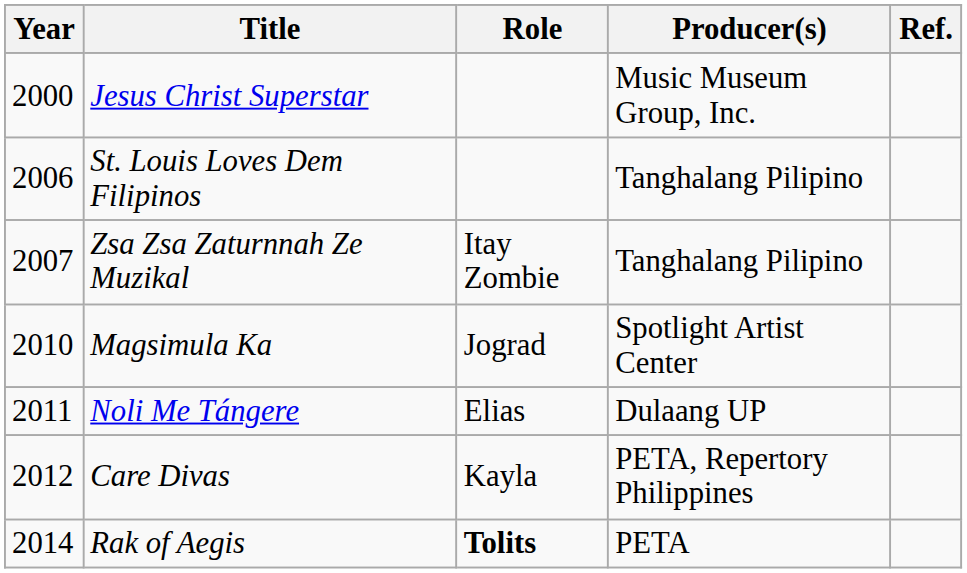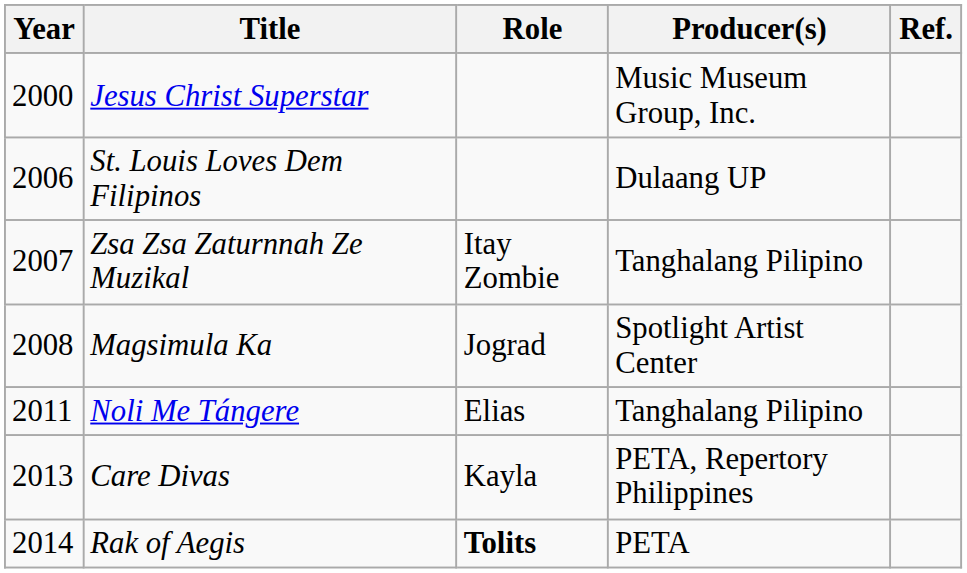St. Louis Loves Dem Filipinos | Producer(s): Tanghalang Pilipino -> Dulaang UP
Magsimula Ka | Year: 2010 -> 2008
Noli Me Tángere | Producer(s): Dulaang UP -> Tanghalang Pilipino
Care Divas | Year: 2012 -> 2013
